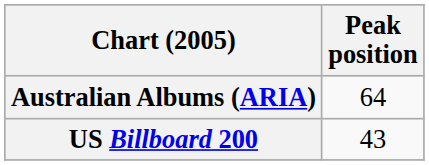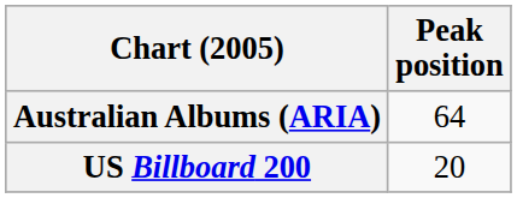US Billboard 200 | Peak position: 43 -> 20
